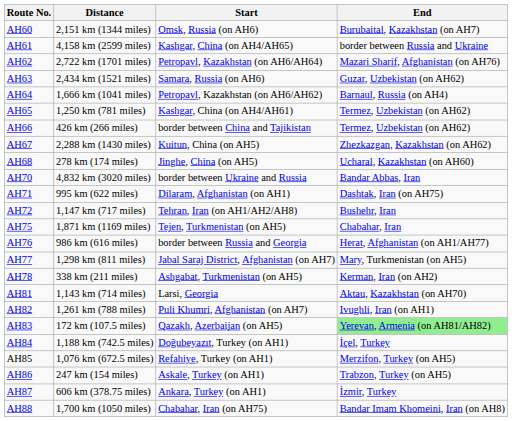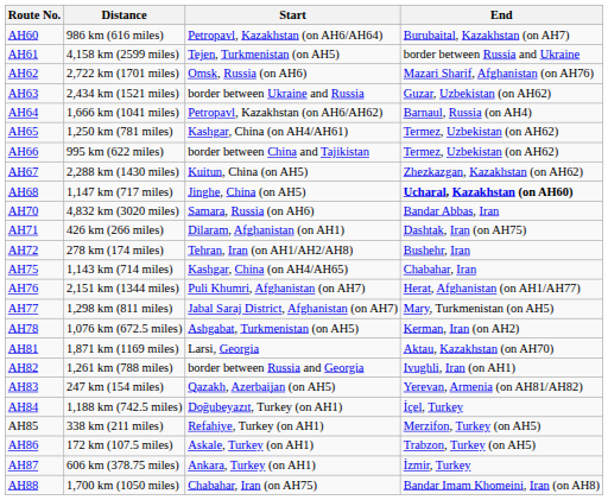AH60 | Distance: 2,151 km (1344 miles) -> 986 km (616 miles)
AH60 | Start: Omsk, Russia (on AH6) -> Petropavl, Kazakhstan (on AH6/AH64)
AH61 | Start: Kashgar, China (on AH4/AH65) -> Tejen, Turkmenistan (on AH5)
AH62 | Start: Petropavl, Kazakhstan (on AH6/AH64) -> Omsk, Russia (on AH6)
AH63 | Start: Samara, Russia (on AH6) -> border between Ukraine and Russia
AH66 | Distance: 426 km (266 miles) -> 995 km (622 miles)
AH68 | Distance: 278 km (174 miles) -> 1,147 km (717 miles)
AH68 | End: normal -> bold
AH70 | Start: border between Ukraine and Russia -> Samara, Russia (on AH6)
AH71 | Distance: 995 km (622 miles) -> 426 km (266 miles)
AH72 | Distance: 1,147 km (717 miles) -> 278 km (174 miles)
AH75 | Distance: 1,871 km (1169 miles) -> 1,143 km (714 miles)
AH75 | Start: Tejen, Turkmenistan (on AH5) -> Kashgar, China (on AH4/AH65)
AH76 | Distance: 986 km (616 miles) -> 2,151 km (1344 miles)
AH76 | Start: border between Russia and Georgia -> Puli Khumri, Afghanistan (on AH7)
AH78 | Distance: 338 km (211 miles) -> 1,076 km (672.5 miles)
AH81 | Distance: 1,143 km (714 miles) -> 1,871 km (1169 miles)
AH82 | Start: Puli Khumri, Afghanistan (on AH7) -> border between Russia and Georgia
AH83 | Distance: 172 km (107.5 miles) -> 247 km (154 miles)
AH83 | End: lightgreen background -> no background
AH85 | Distance: 1,076 km (672.5 miles) -> 338 km (211 miles)
AH86 | Distance: 247 km (154 miles) -> 172 km (107.5 miles)
